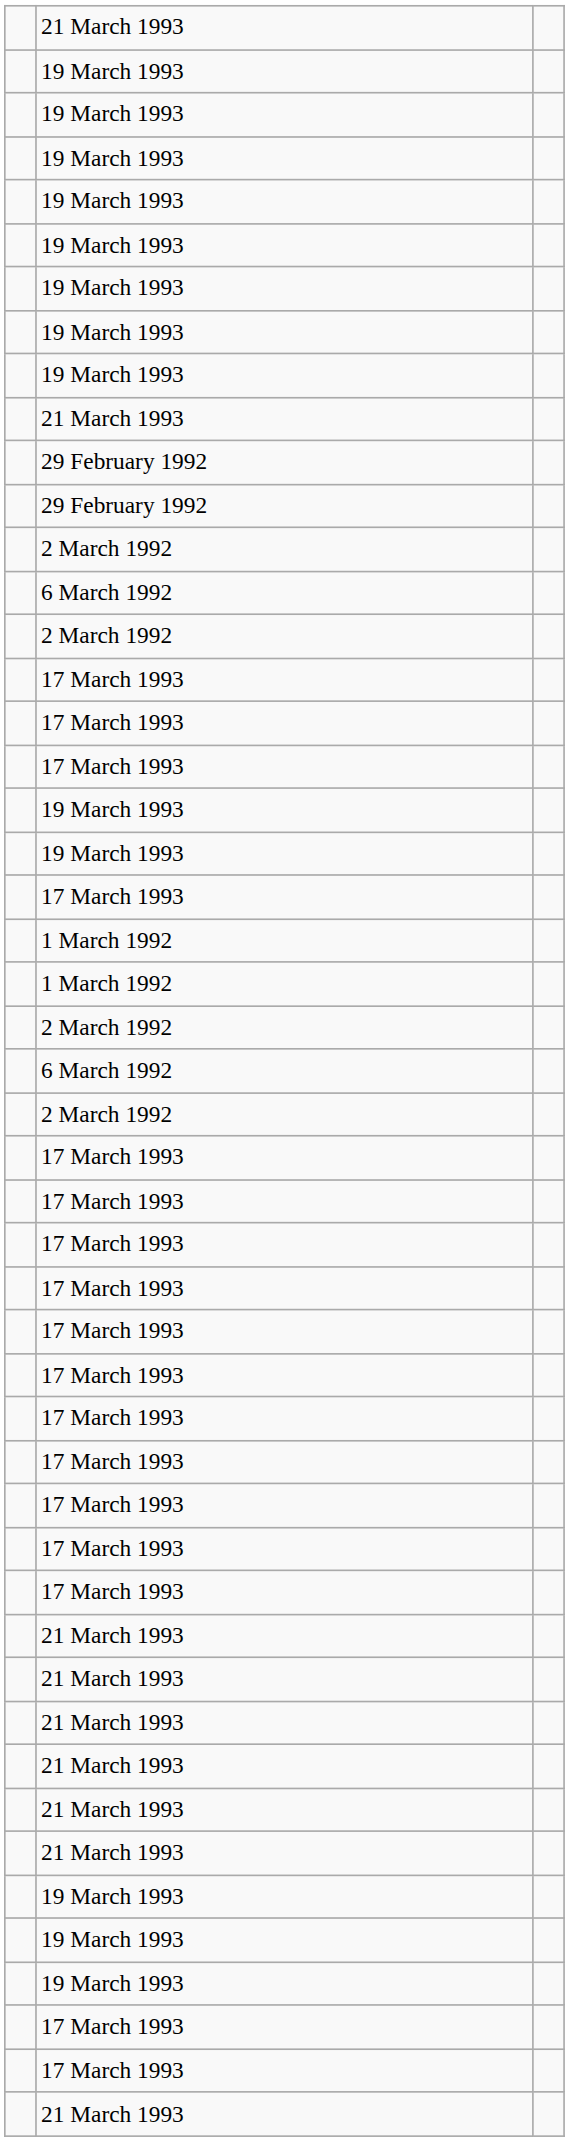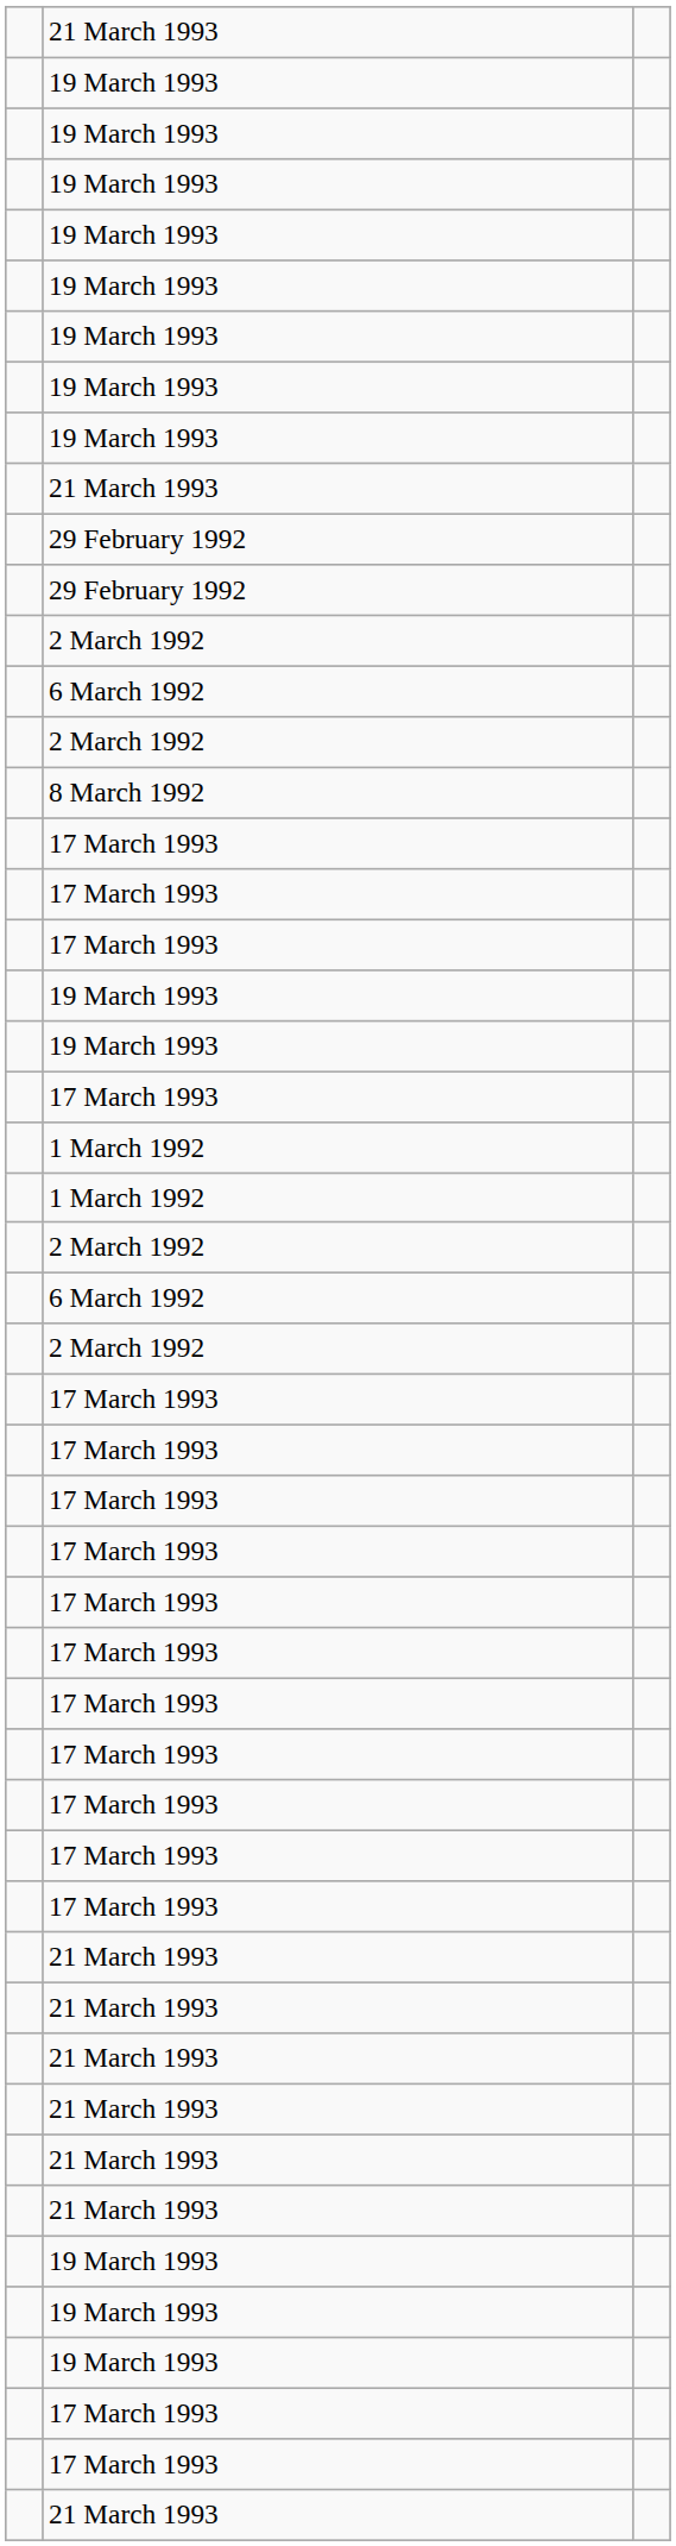+ row: 8 March 1992
